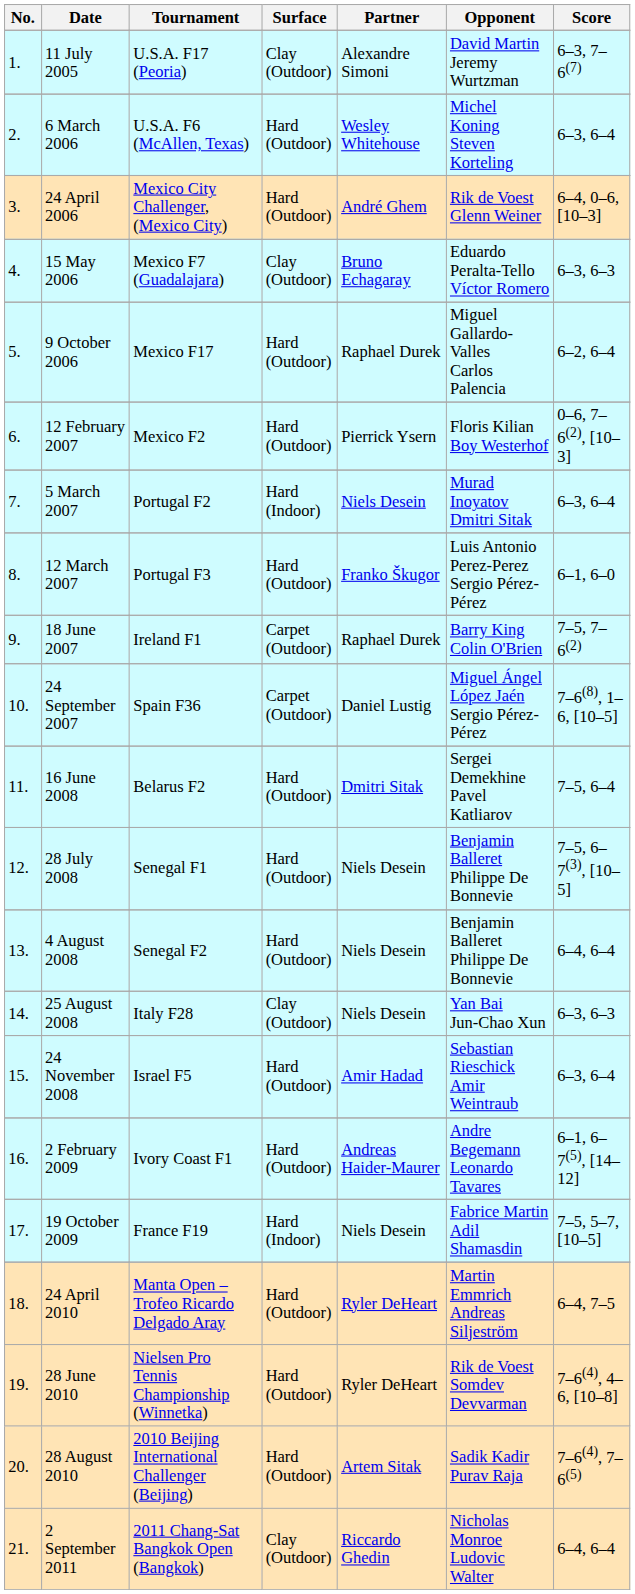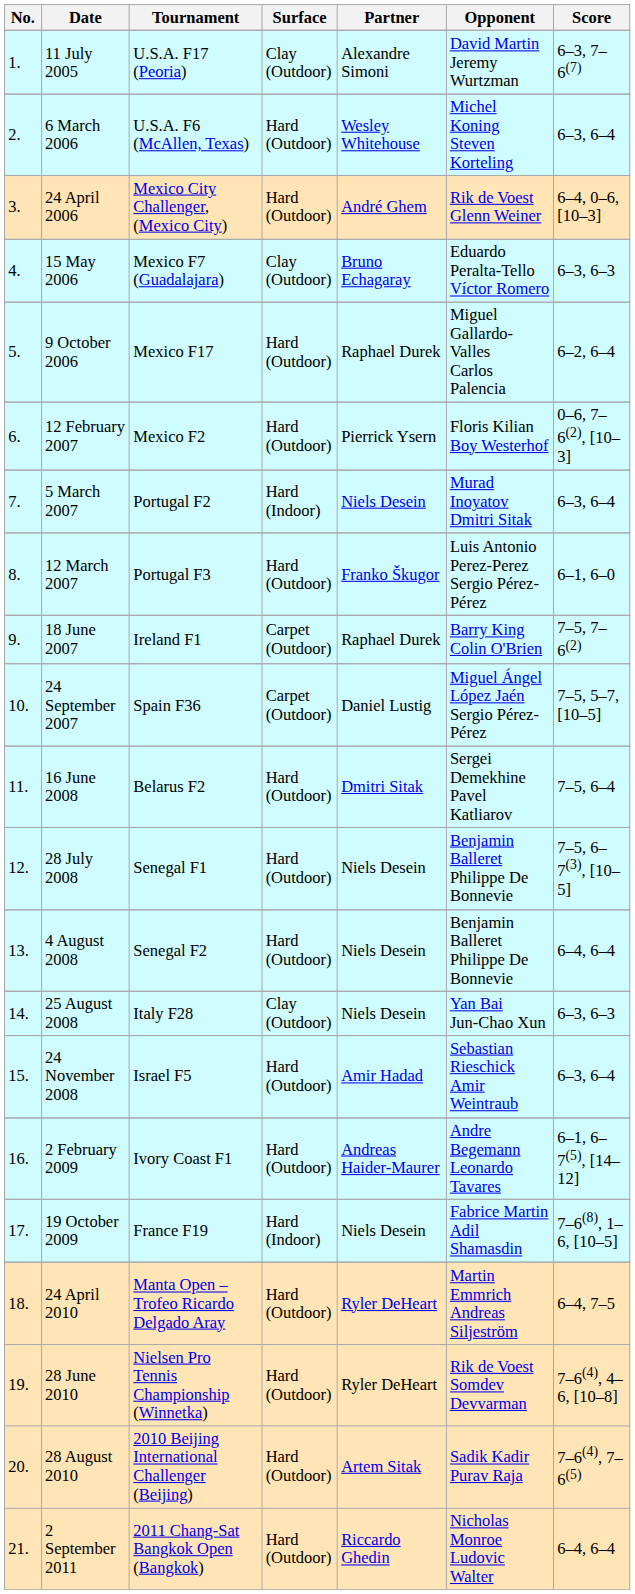24 September 2007 | Score: 7–6(8), 1–6, [10–5] -> 7–5, 5–7, [10–5]
19 October 2009 | Score: 7–5, 5–7, [10–5] -> 7–6(8), 1–6, [10–5]
2 September 2011 | Surface: Clay (Outdoor) -> Hard (Outdoor)
